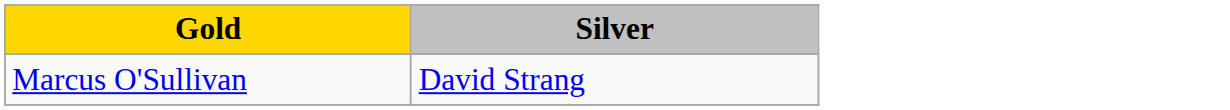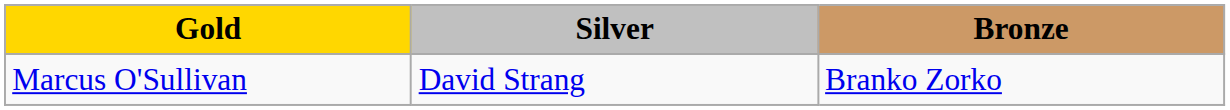+ column: Bronze | Branko Zorko
